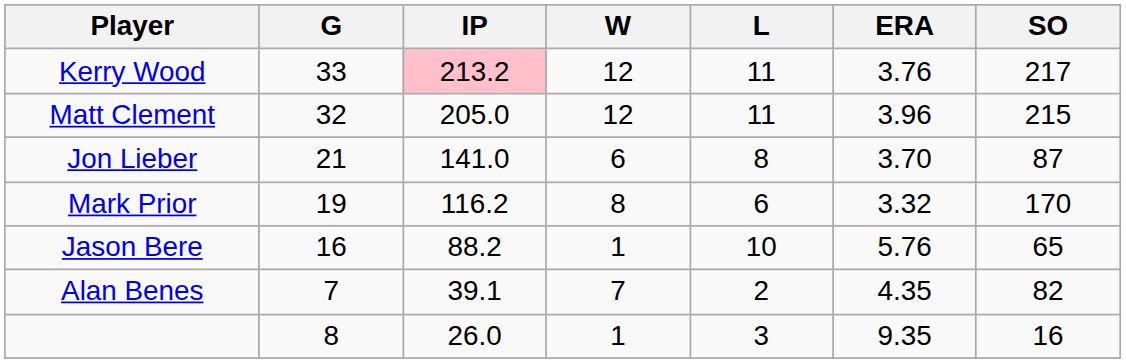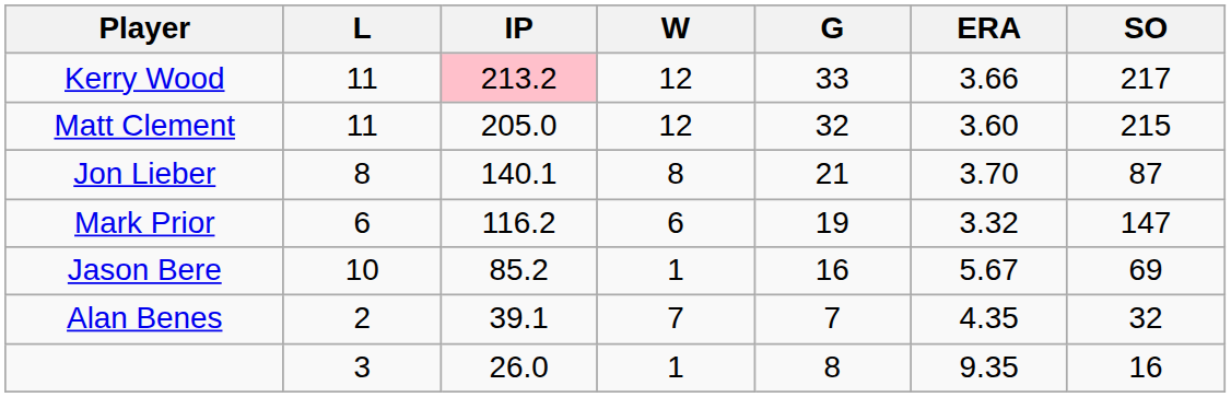columns swapped: G <-> L
Kerry Wood | ERA: 3.76 -> 3.66
Matt Clement | ERA: 3.96 -> 3.60
Jon Lieber | IP: 141.0 -> 140.1
Jon Lieber | W: 6 -> 8
Mark Prior | W: 8 -> 6
Mark Prior | SO: 170 -> 147
Jason Bere | IP: 88.2 -> 85.2
Jason Bere | ERA: 5.76 -> 5.67
Jason Bere | SO: 65 -> 69
Alan Benes | SO: 82 -> 32
